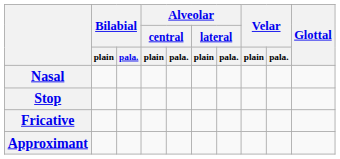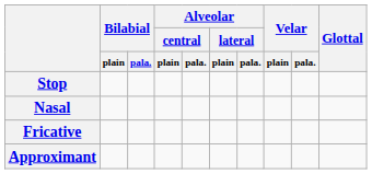rows swapped: Nasal <-> Stop
